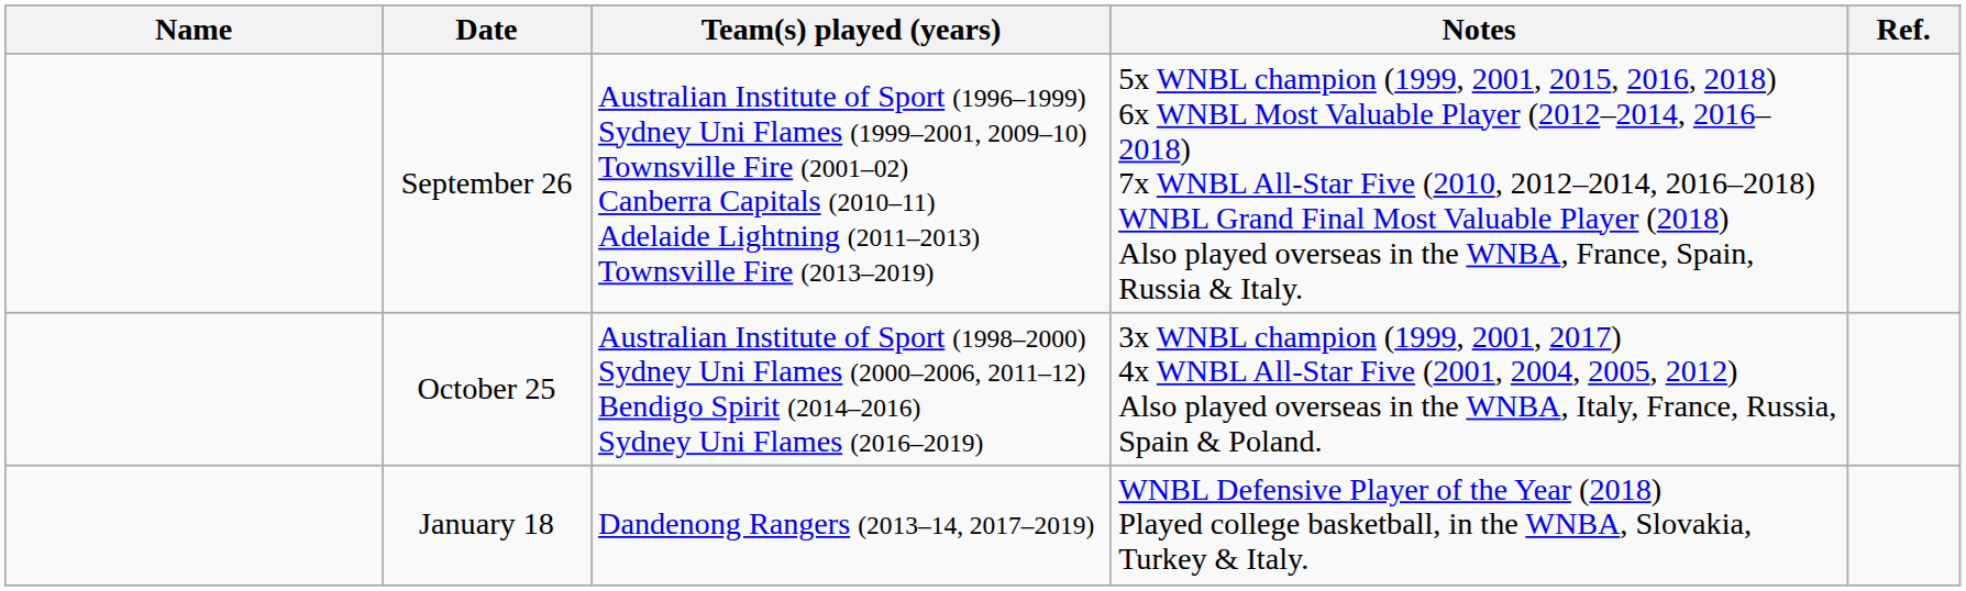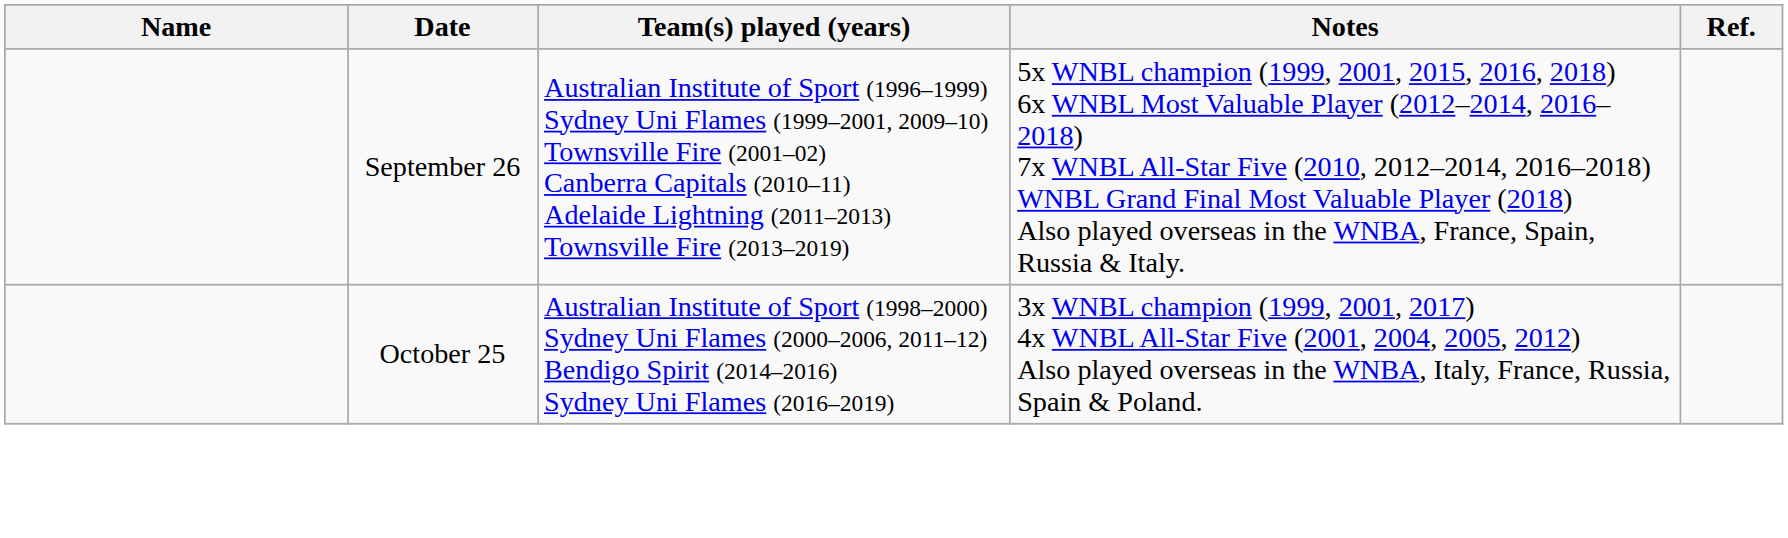- row: January 18 | Dandenong Rangers (2013–14, 2017–2019) | WNBL Defensive Player of the Year (2018) Played college basketball, in the WNBA, Slovakia, Turkey & Italy.
